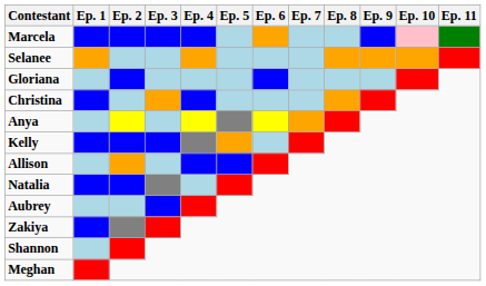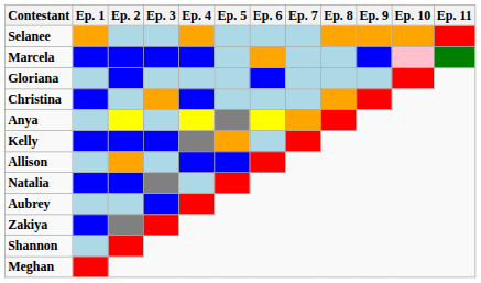rows swapped: Marcela <-> Selanee
